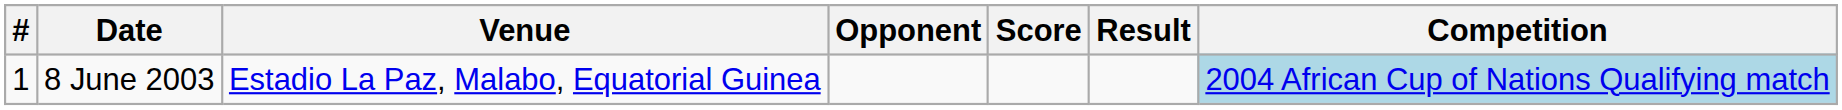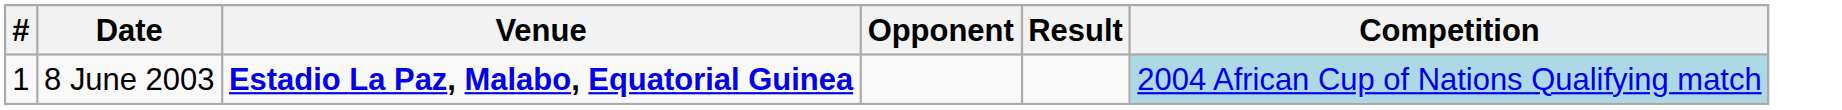- column: Score
8 June 2003 | Venue: normal -> bold
